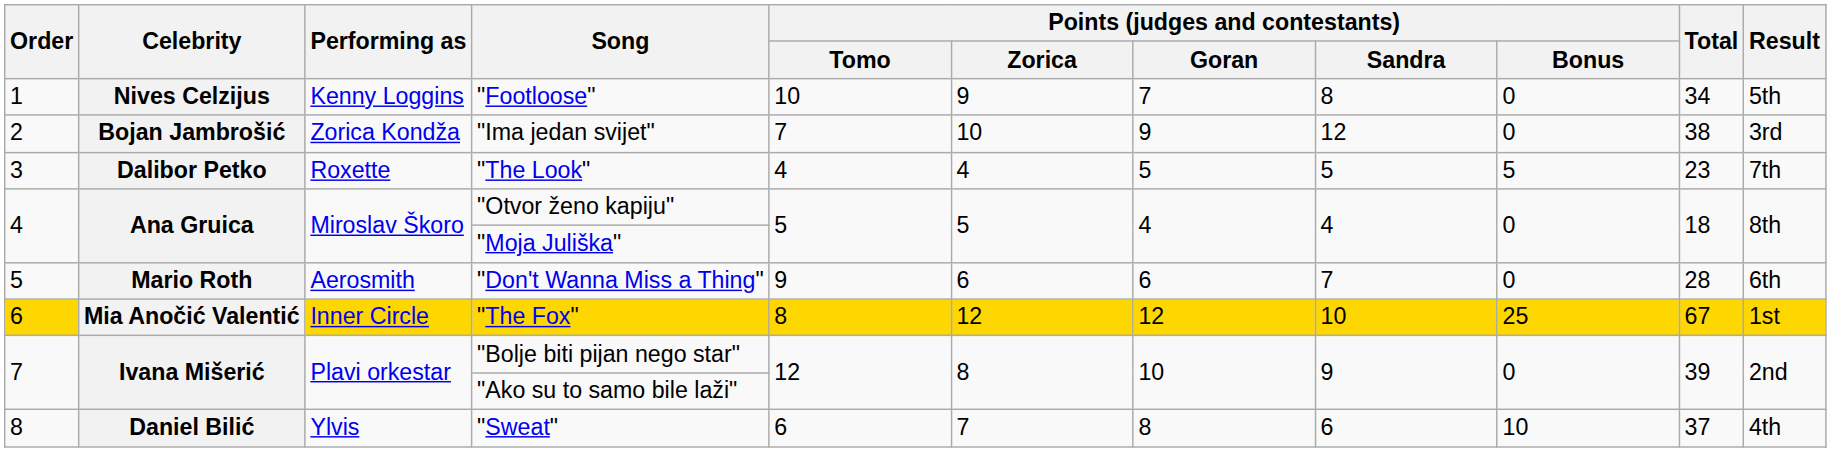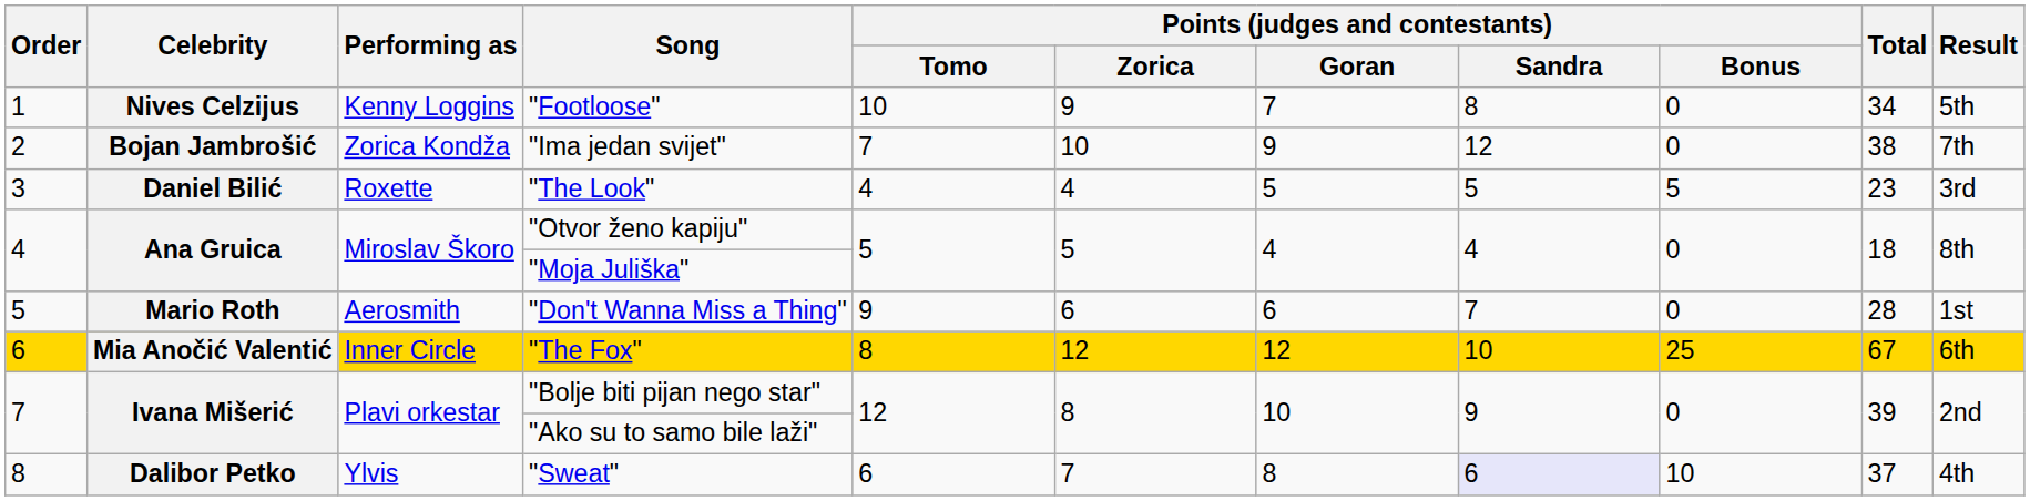"Ima jedan svijet" | Result: 3rd -> 7th
"The Look" | Celebrity: Dalibor Petko -> Daniel Bilić
"The Look" | Result: 7th -> 3rd
"Don't Wanna Miss a Thing" | Result: 6th -> 1st
"The Fox" | Result: 1st -> 6th
"Sweat" | Celebrity: Daniel Bilić -> Dalibor Petko
"Sweat" | Points (judges and contestants) / Sandra: no background -> lavender background
